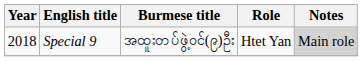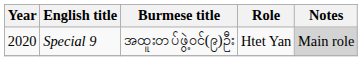Special 9 | Year: 2018 -> 2020
